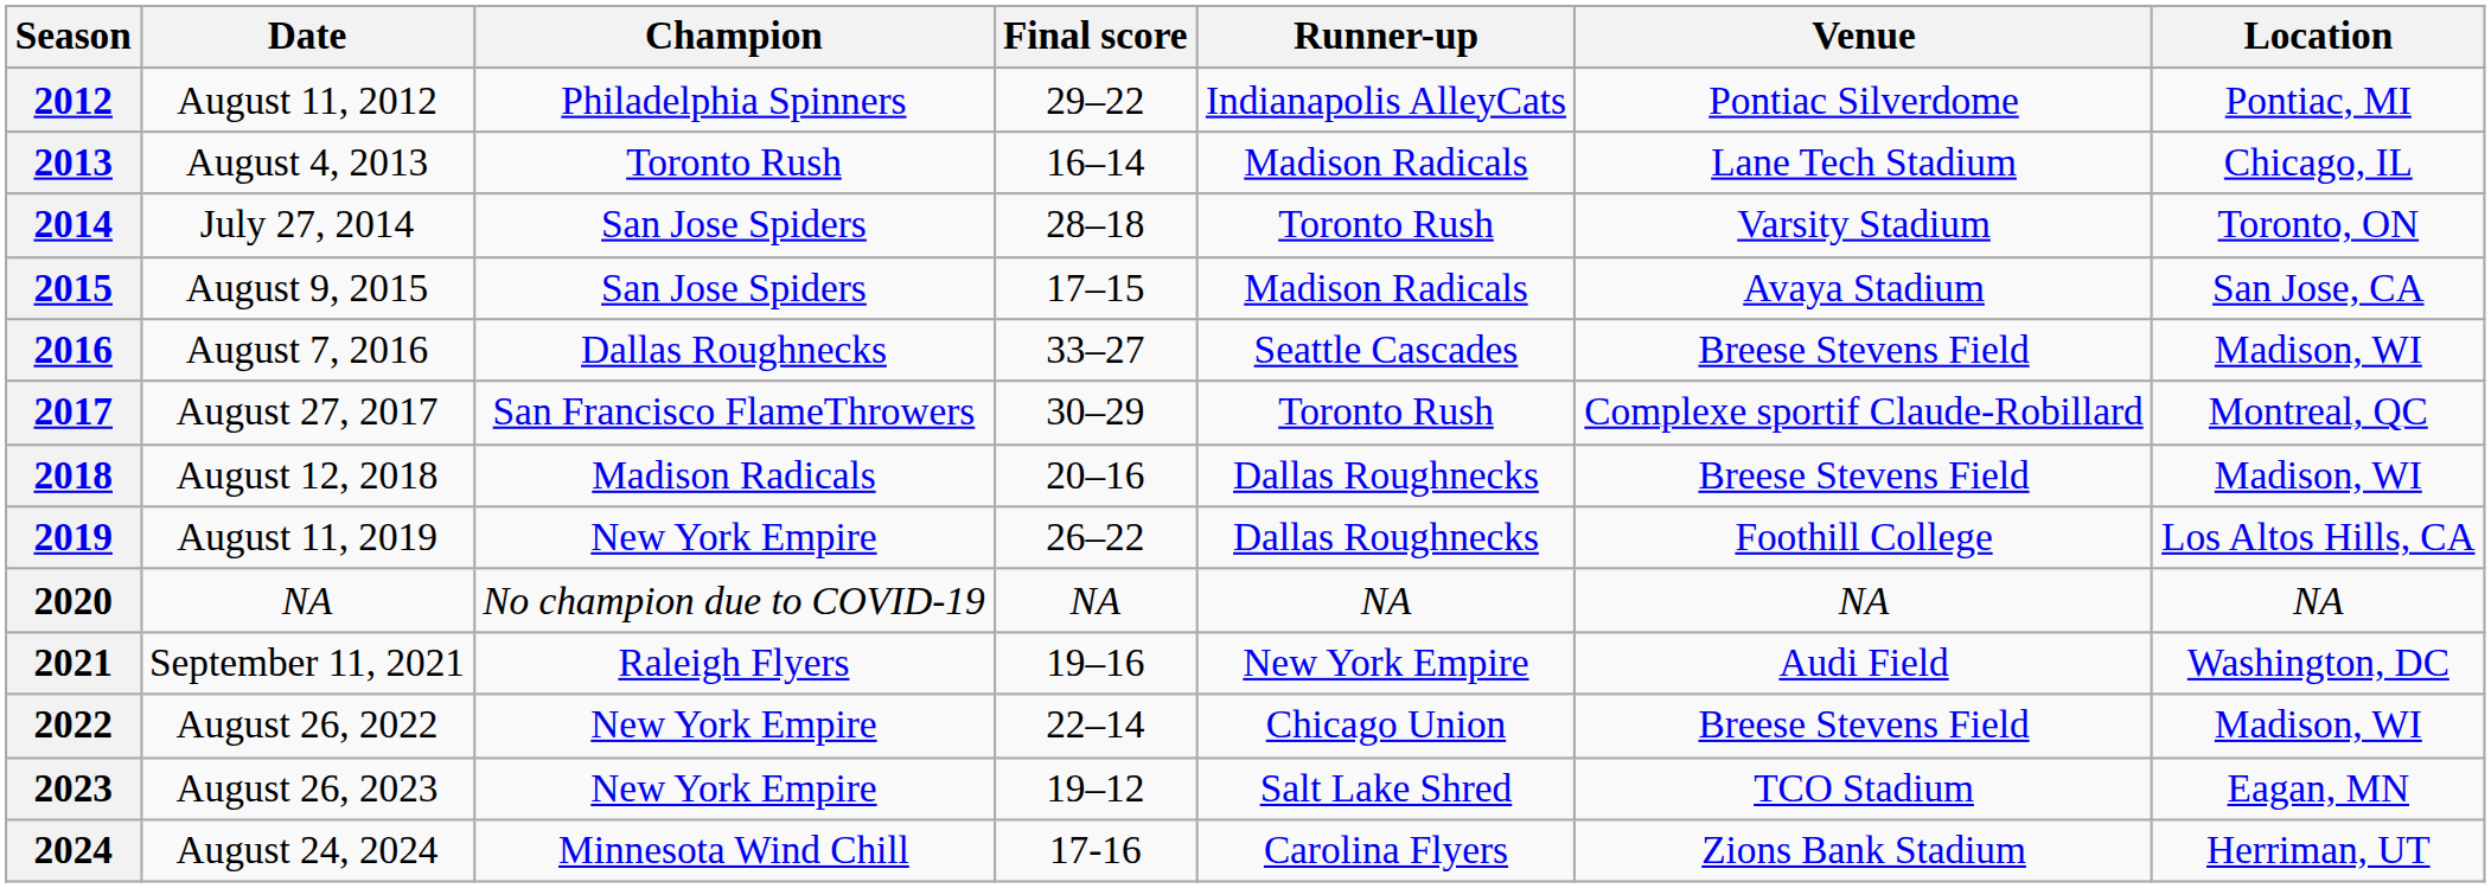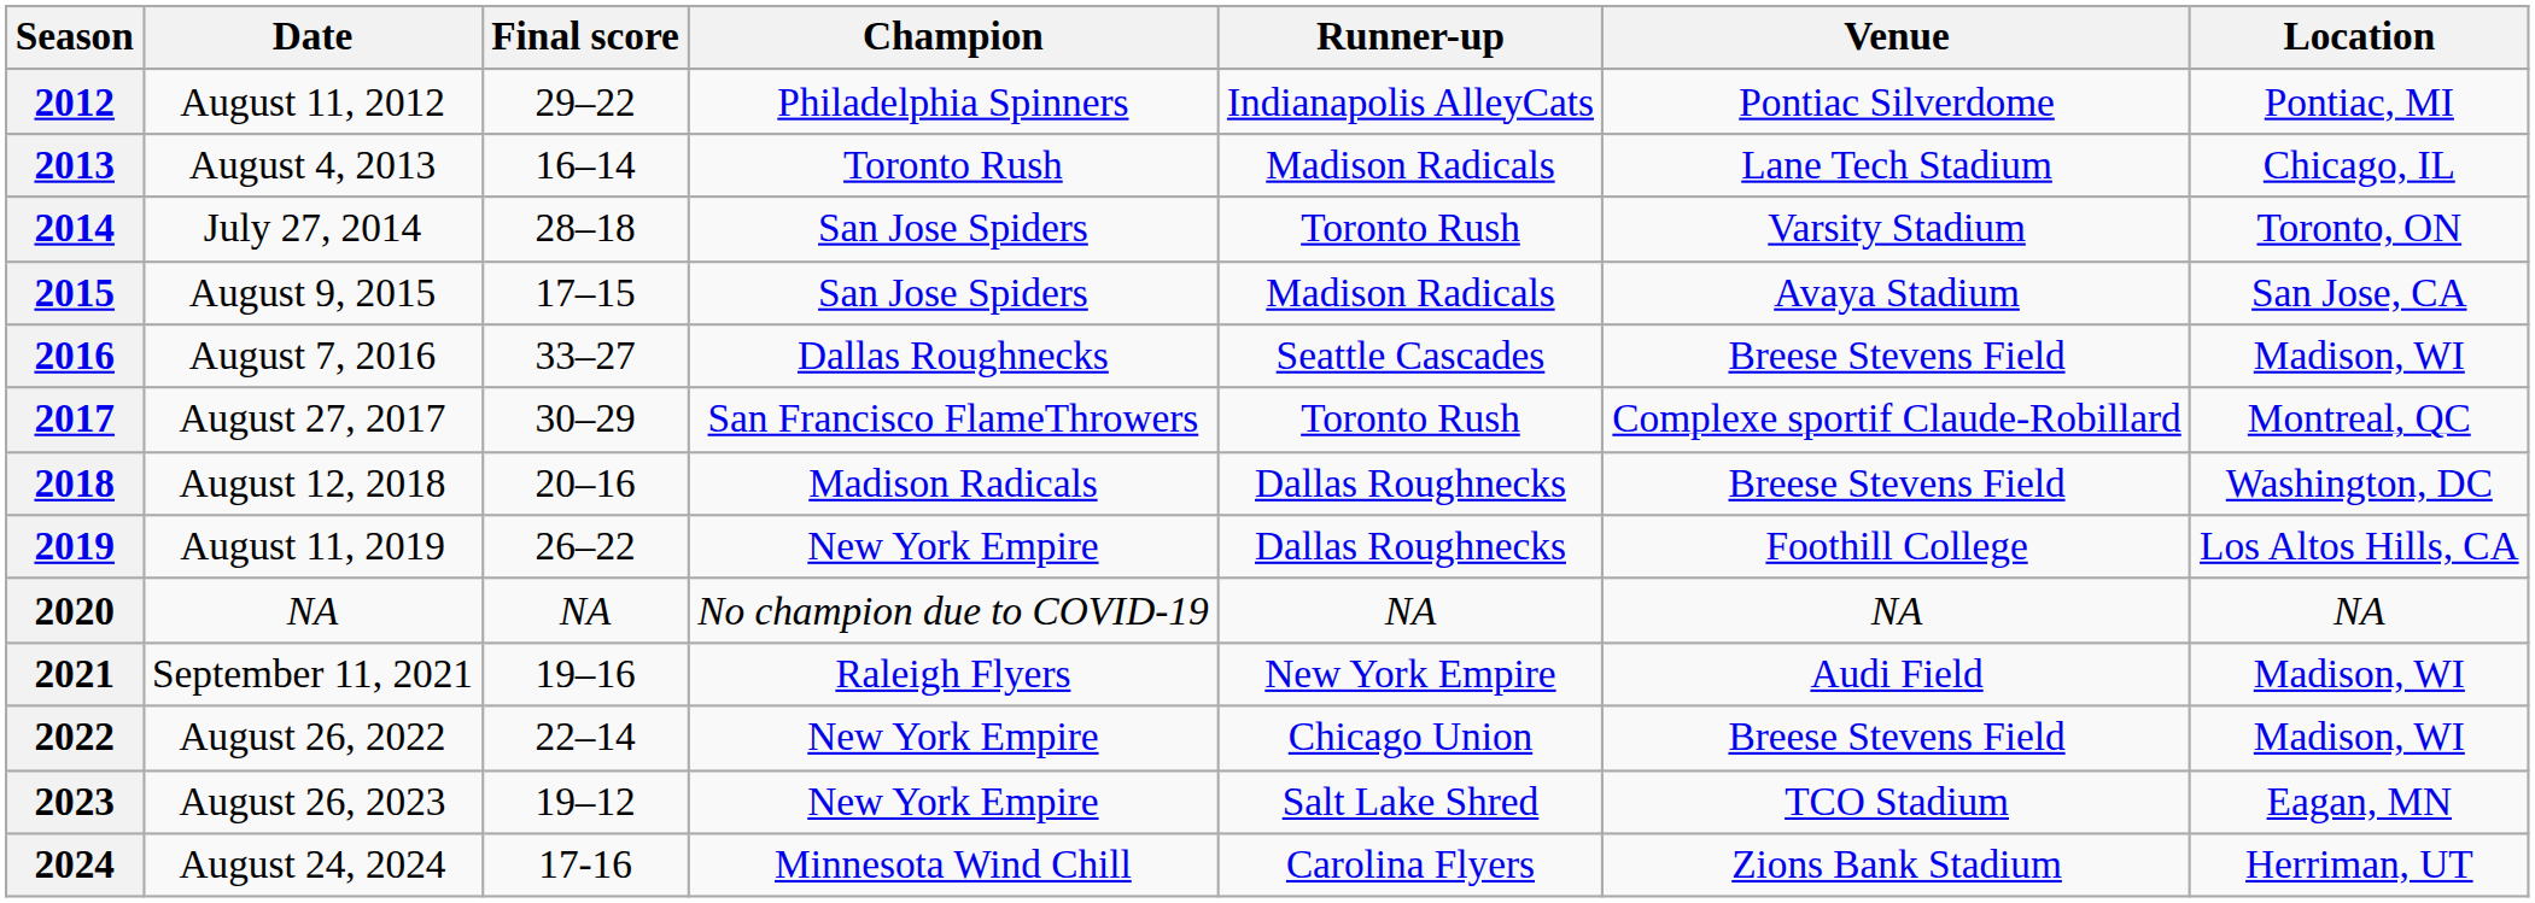columns swapped: Champion <-> Final score
2018 | Location: Madison, WI -> Washington, DC
2021 | Location: Washington, DC -> Madison, WI
